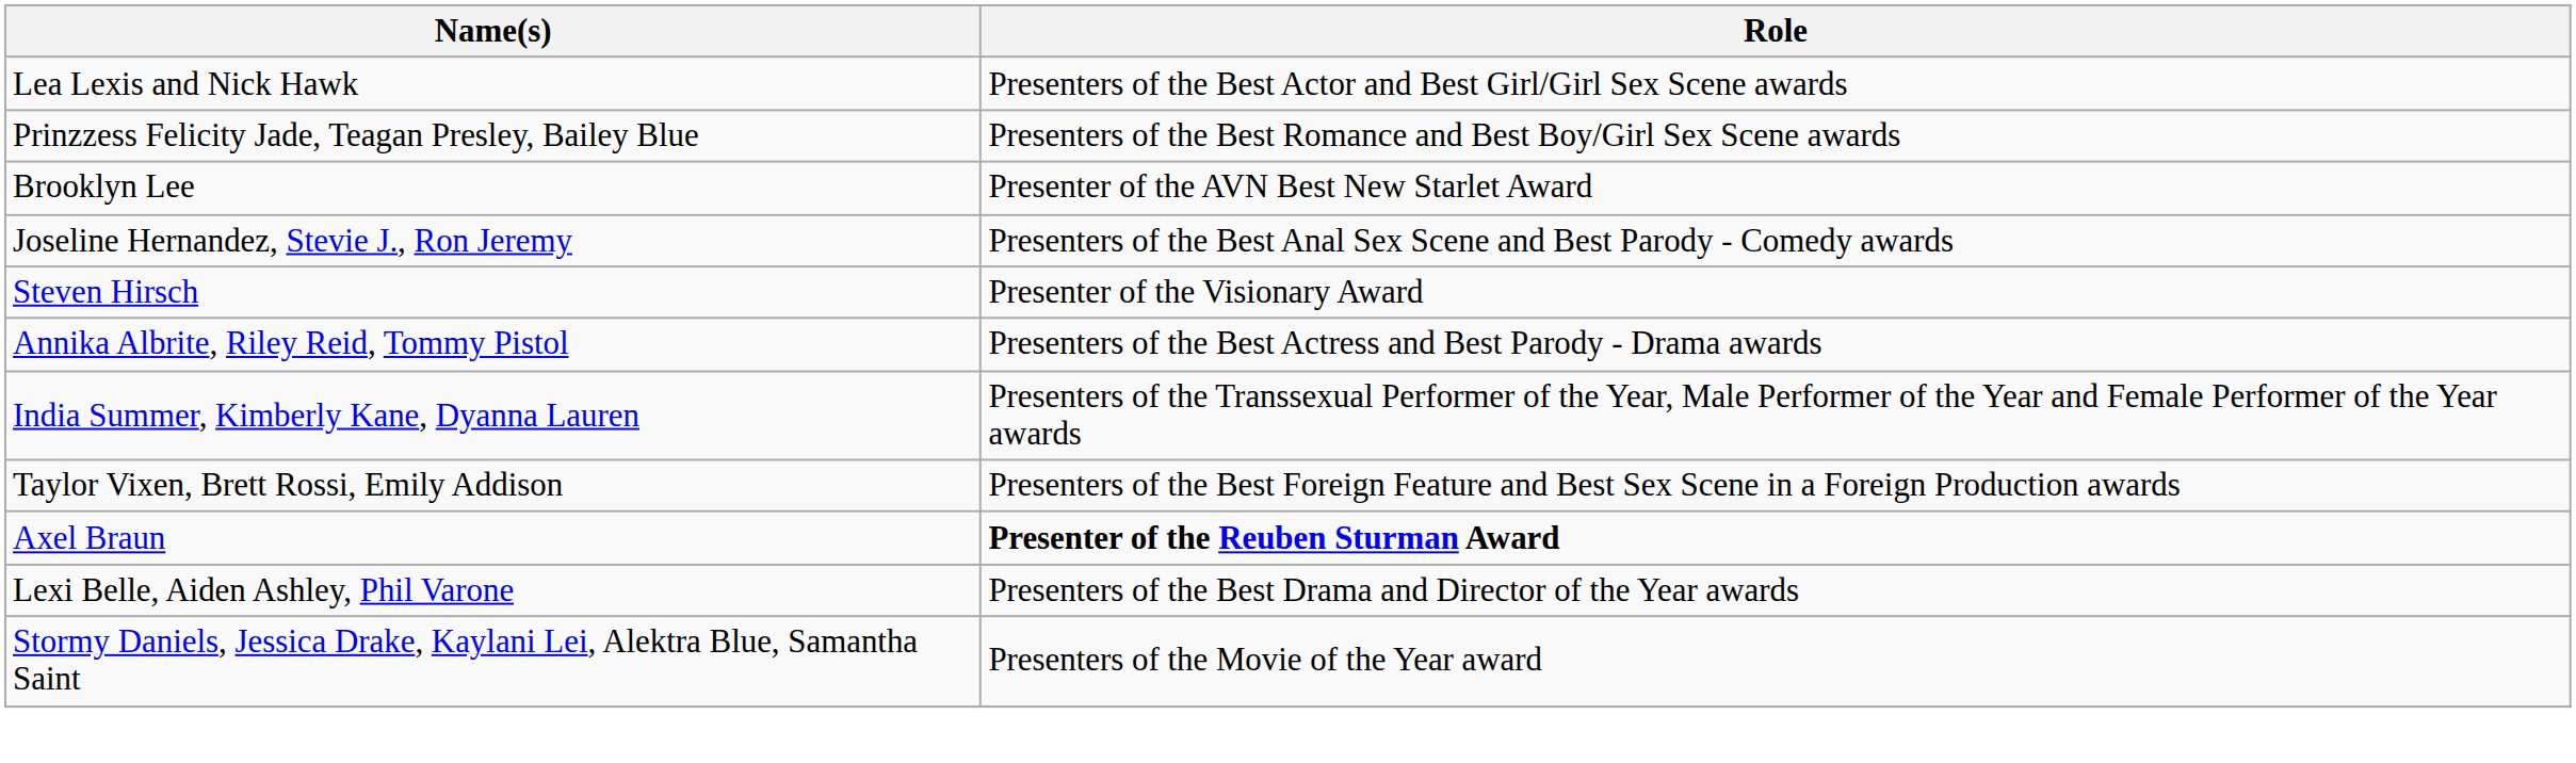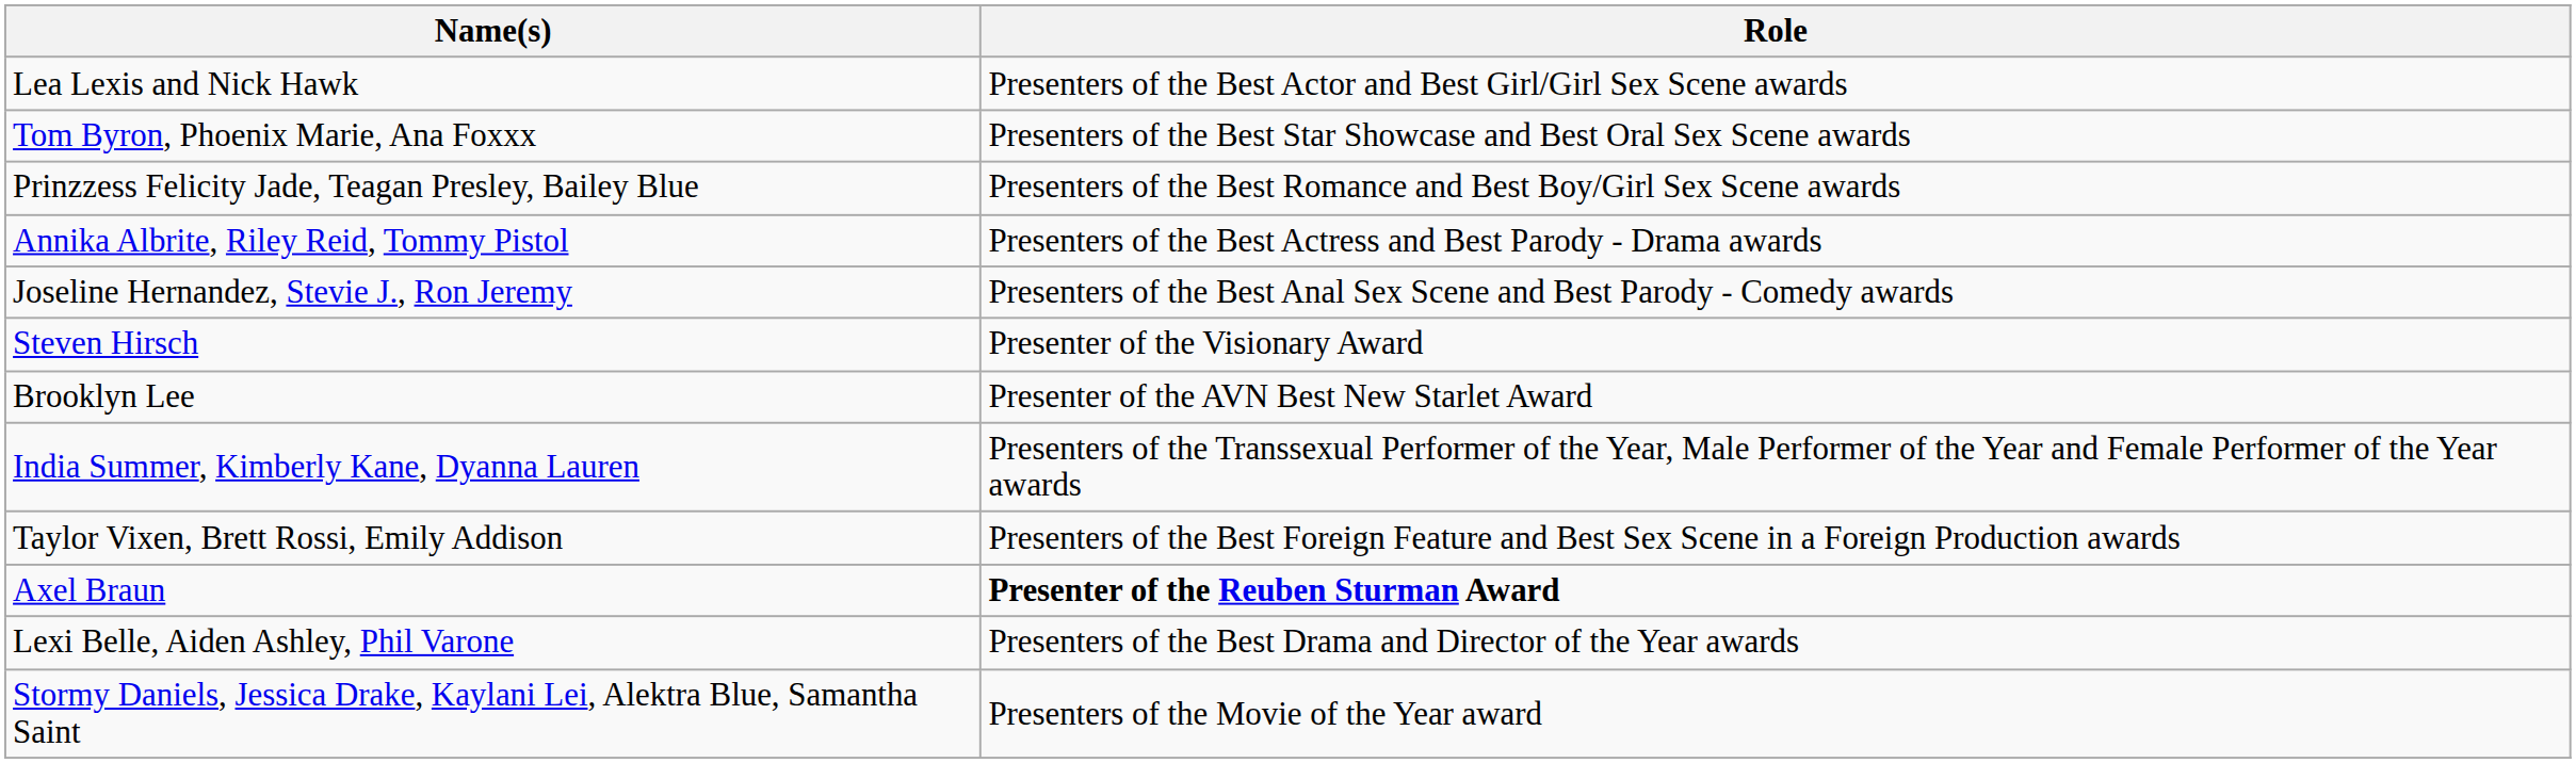+ row: Tom Byron, Phoenix Marie, Ana Foxxx | Presenters of the Best Star Showcase and Best Oral Sex Scene awards
rows swapped: Brooklyn Lee <-> Annika Albrite, Riley Reid, Tommy Pistol
